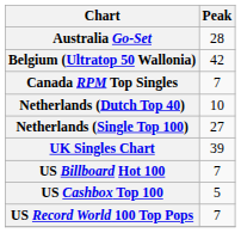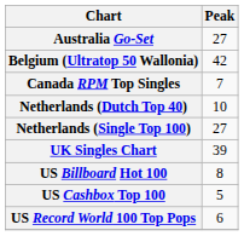Australia Go-Set | Peak: 28 -> 27
US Billboard Hot 100 | Peak: 7 -> 8
US Record World 100 Top Pops | Peak: 7 -> 6
